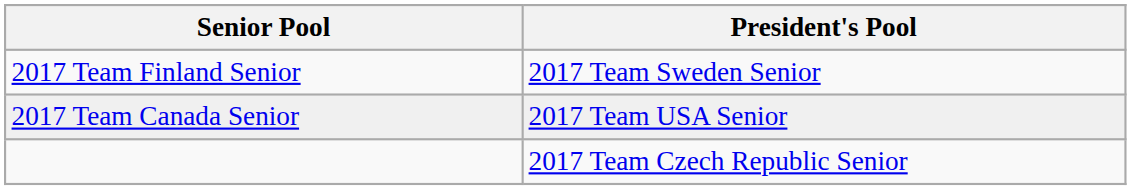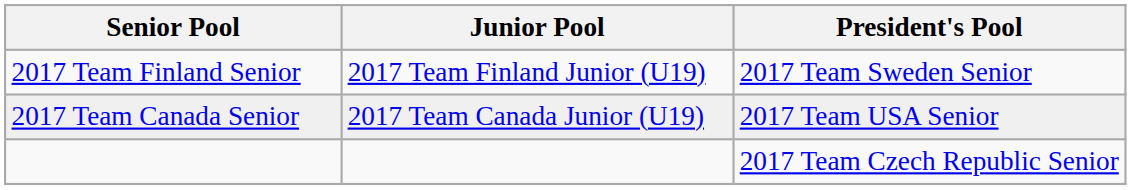+ column: Junior Pool | 2017 Team Finland Junior (U19) | 2017 Team Canada Junior (U19)
